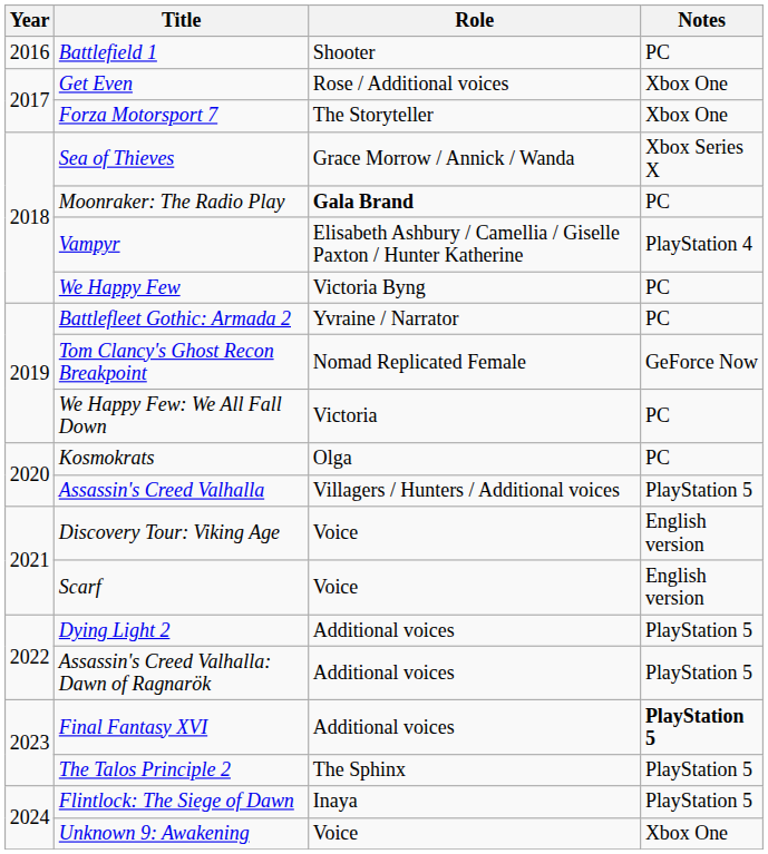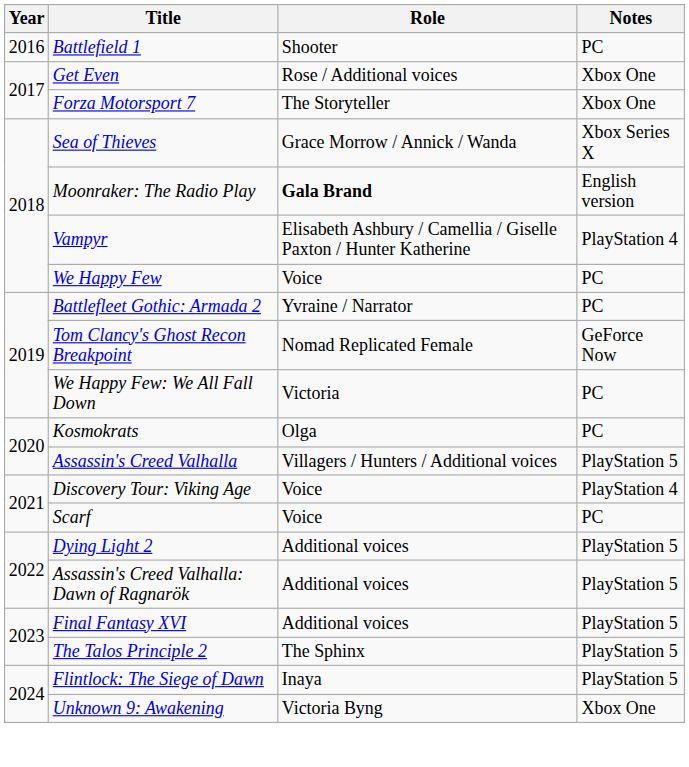Moonraker: The Radio Play | Notes: PC -> English version
We Happy Few | Role: Victoria Byng -> Voice
Discovery Tour: Viking Age | Notes: English version -> PlayStation 4
Scarf | Notes: English version -> PC
Final Fantasy XVI | Notes: bold -> normal
Unknown 9: Awakening | Role: Voice -> Victoria Byng
